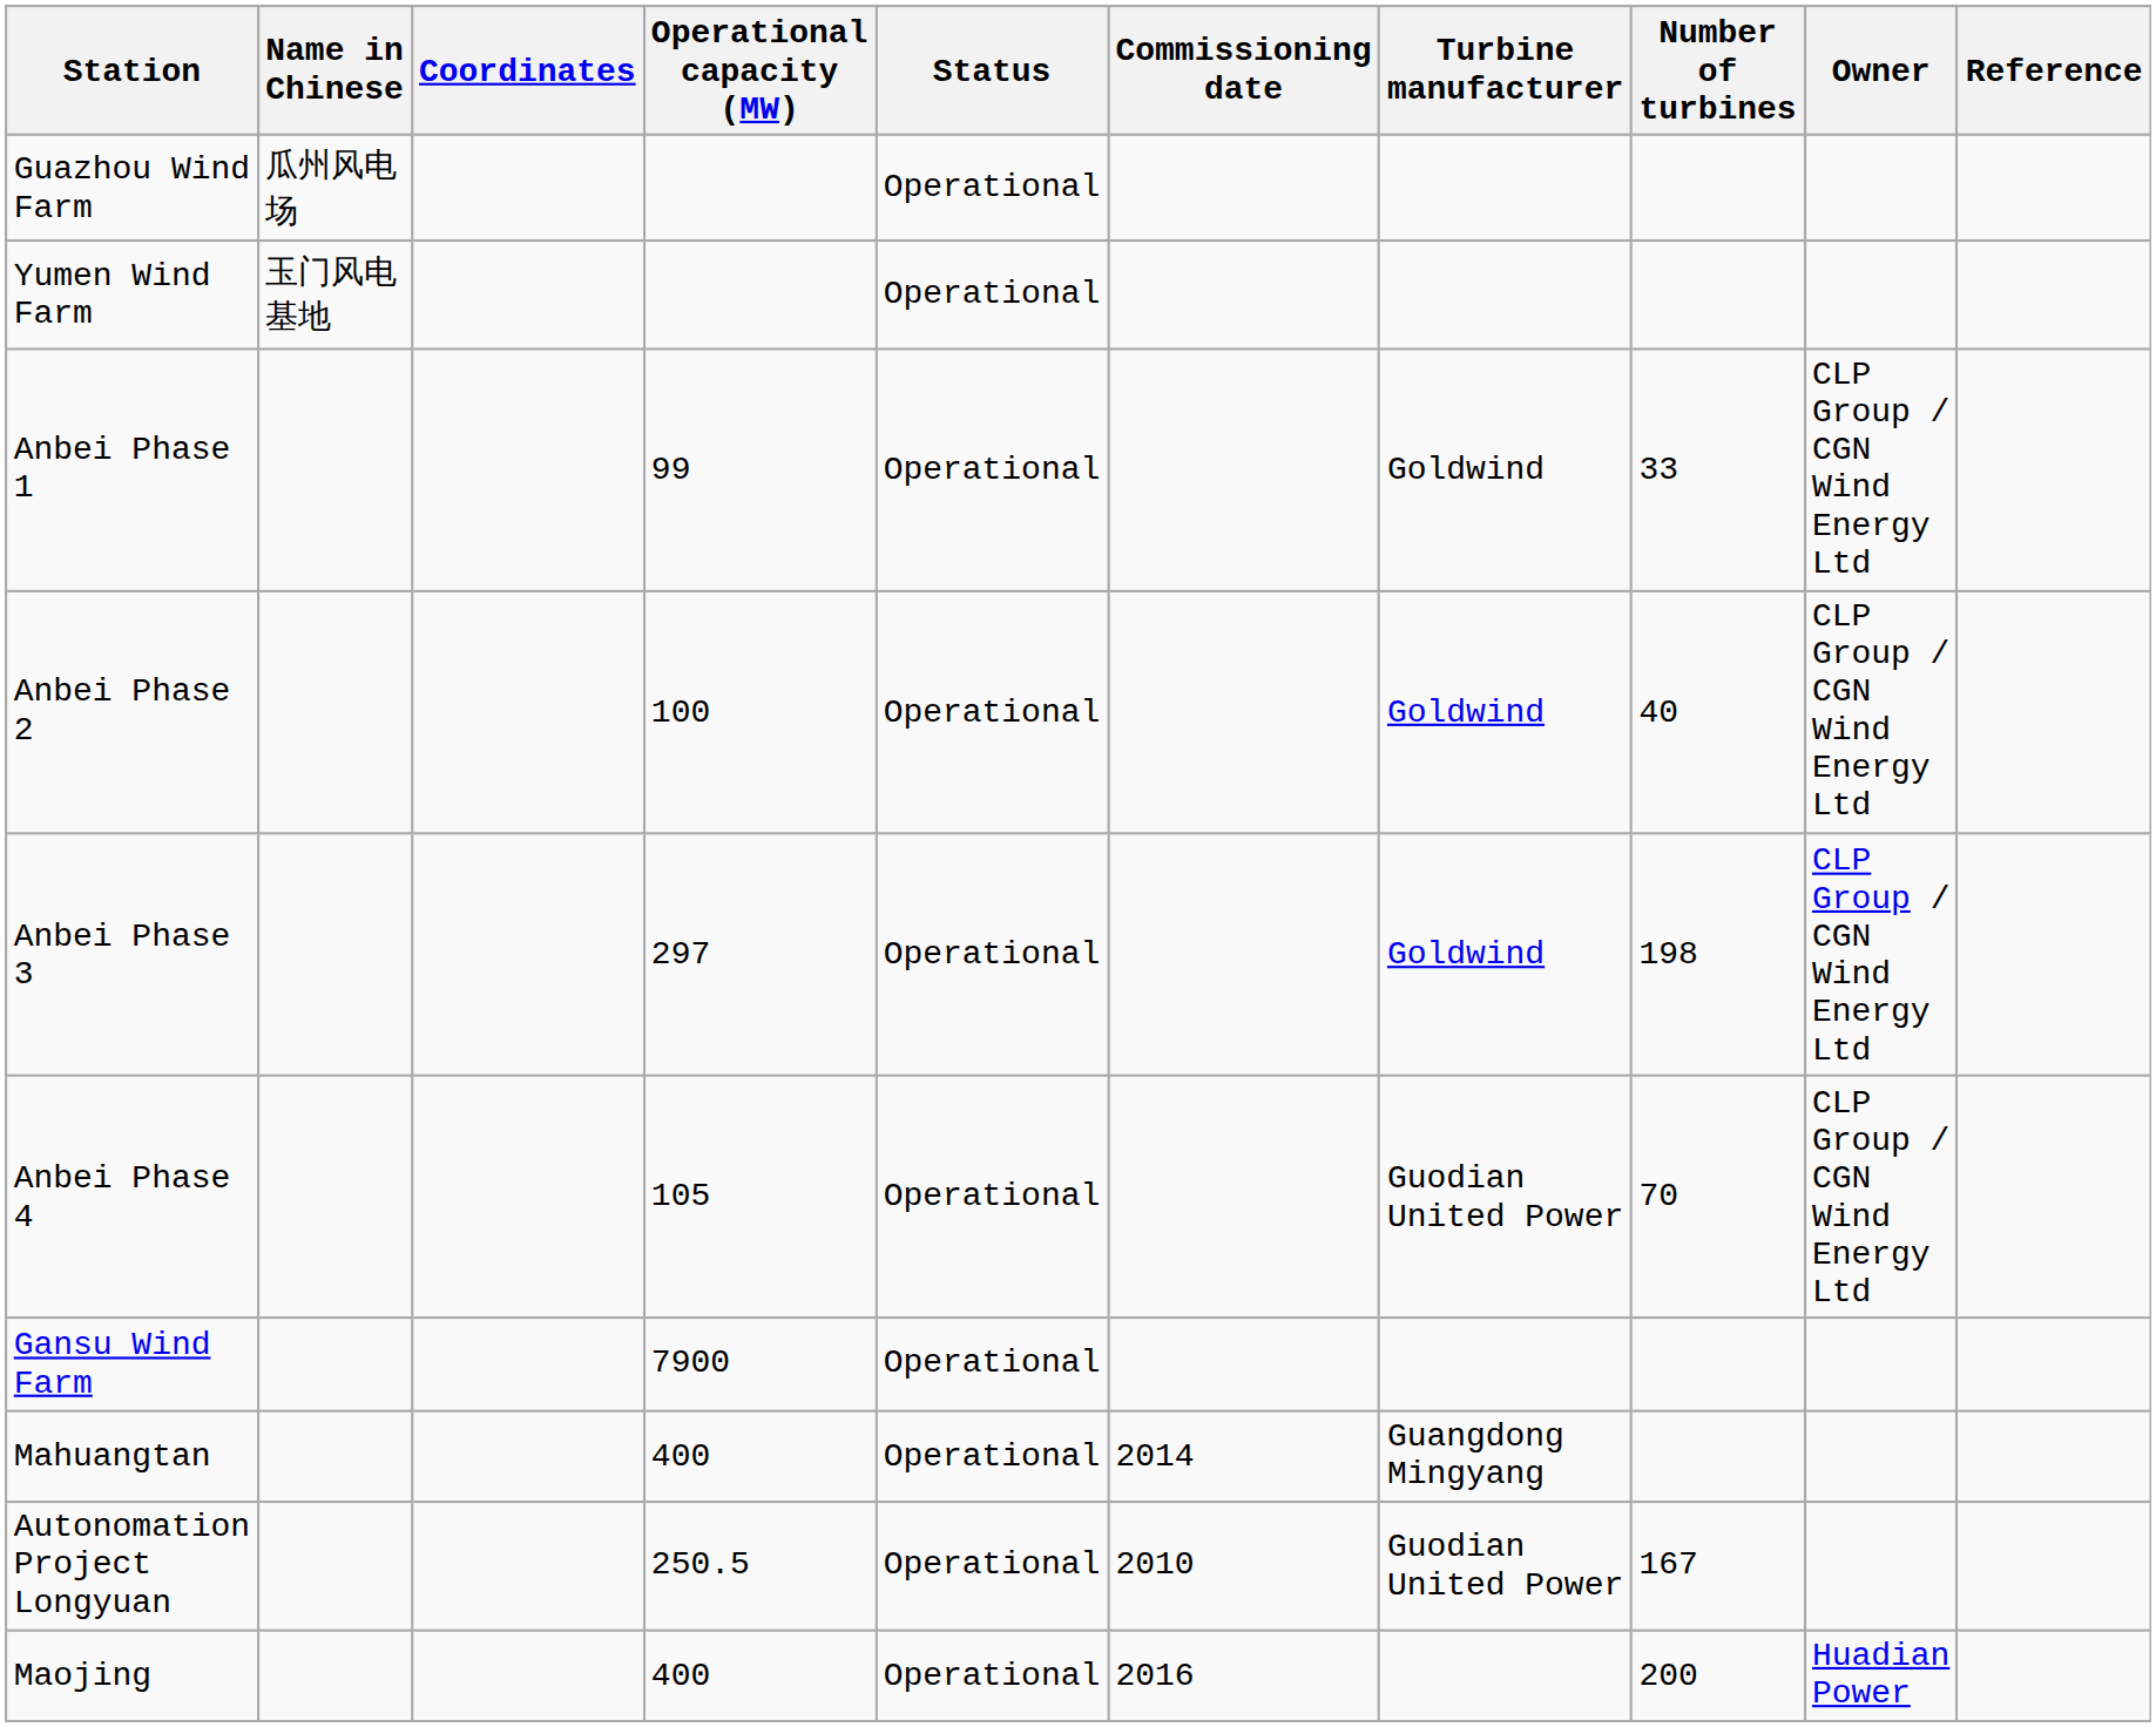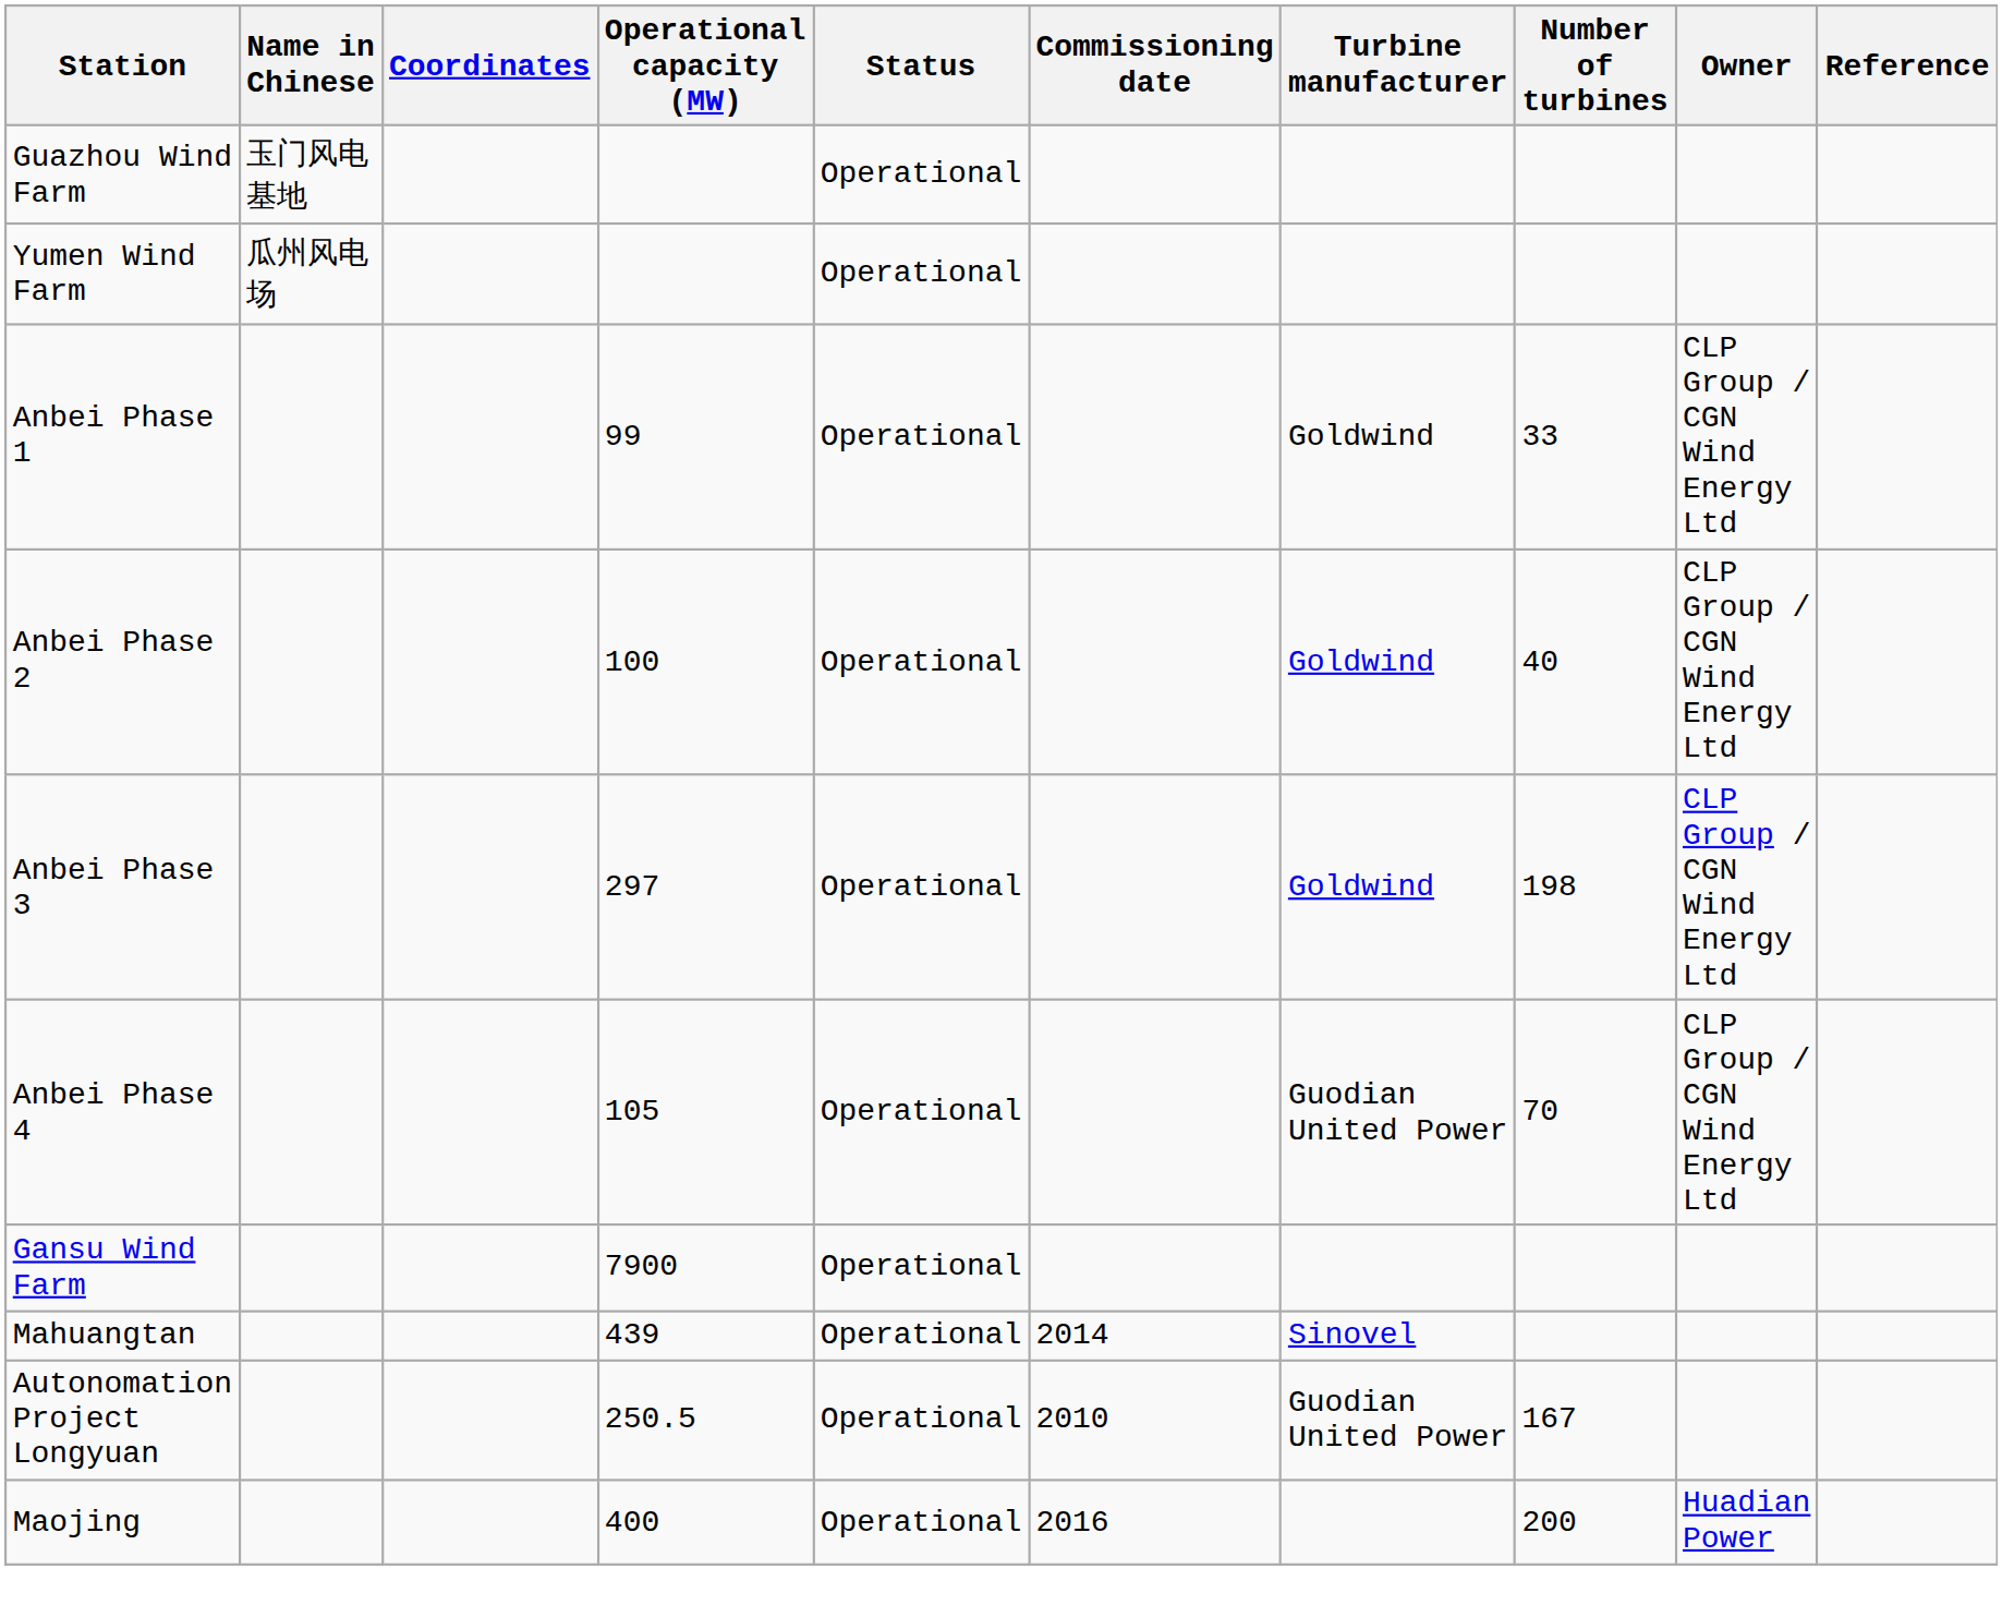Guazhou Wind Farm | Name in Chinese: 瓜州风电场 -> 玉门风电基地
Yumen Wind Farm | Name in Chinese: 玉门风电基地 -> 瓜州风电场
Mahuangtan | Operational capacity (MW): 400 -> 439
Mahuangtan | Turbine manufacturer: Guangdong Mingyang -> Sinovel
